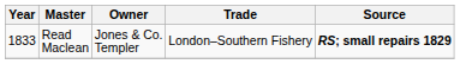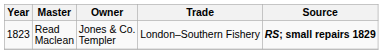Read Maclean | Year: 1833 -> 1823
